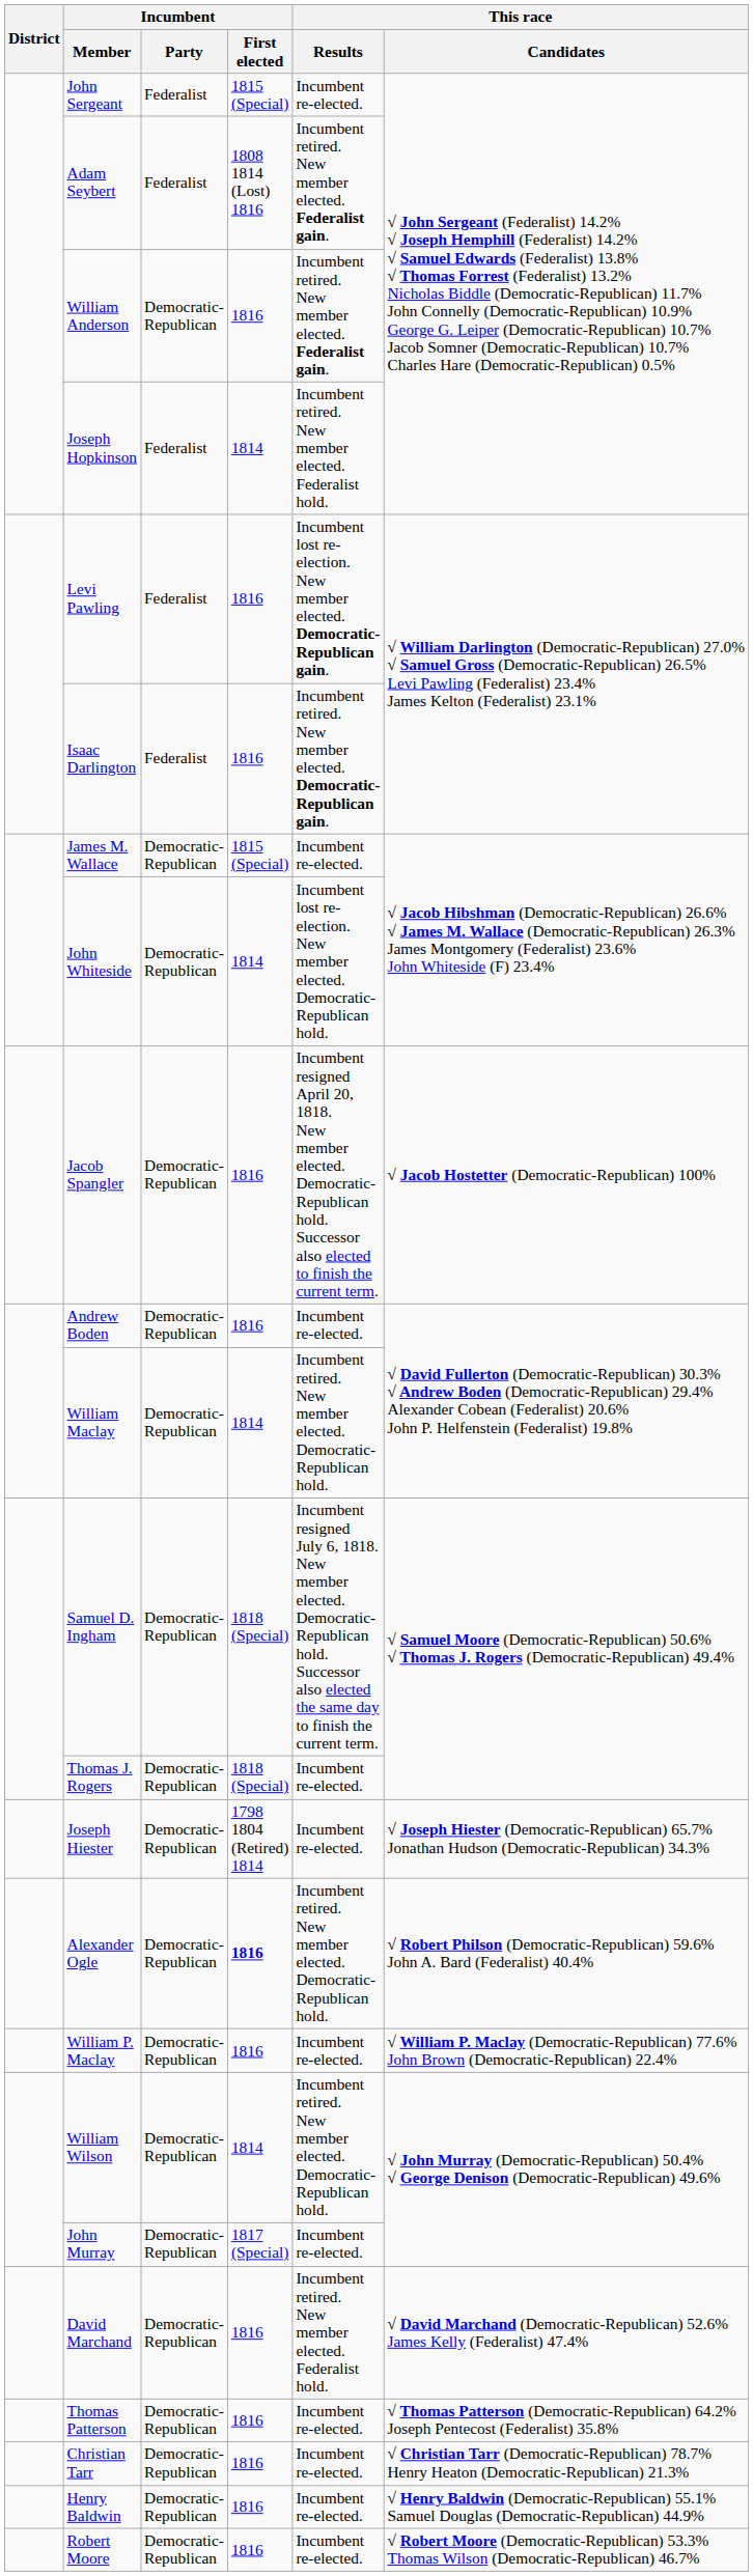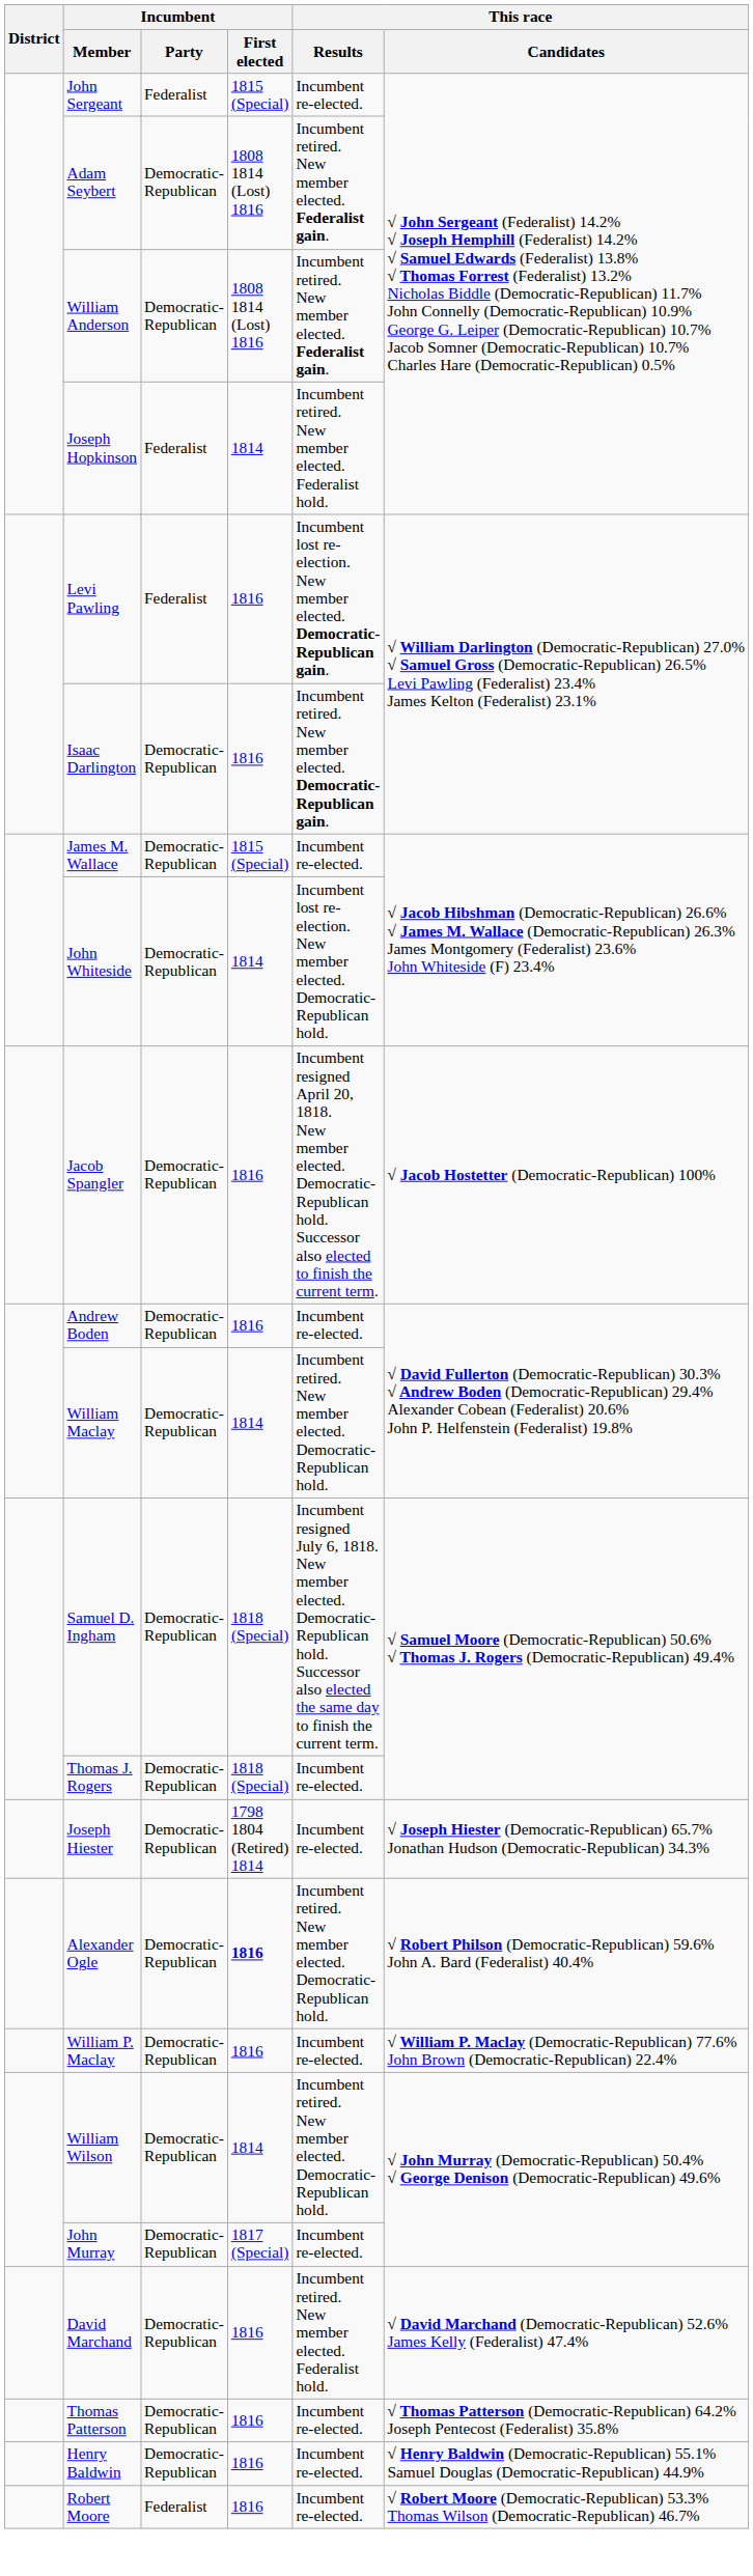Adam Seybert | Incumbent / Party: Federalist -> Democratic-Republican
William Anderson | Incumbent / First elected: 1816 -> 1808 1814 (Lost) 1816
Isaac Darlington | Incumbent / Party: Federalist -> Democratic-Republican
- row: Christian Tarr | Democratic-Republican | 1816 | Incumbent re-elected. | √ Christian Tarr (Democratic-Republican) 78.7% Henry Heaton (Democratic-Republican) 21.3%
Robert Moore | Incumbent / Party: Democratic-Republican -> Federalist
